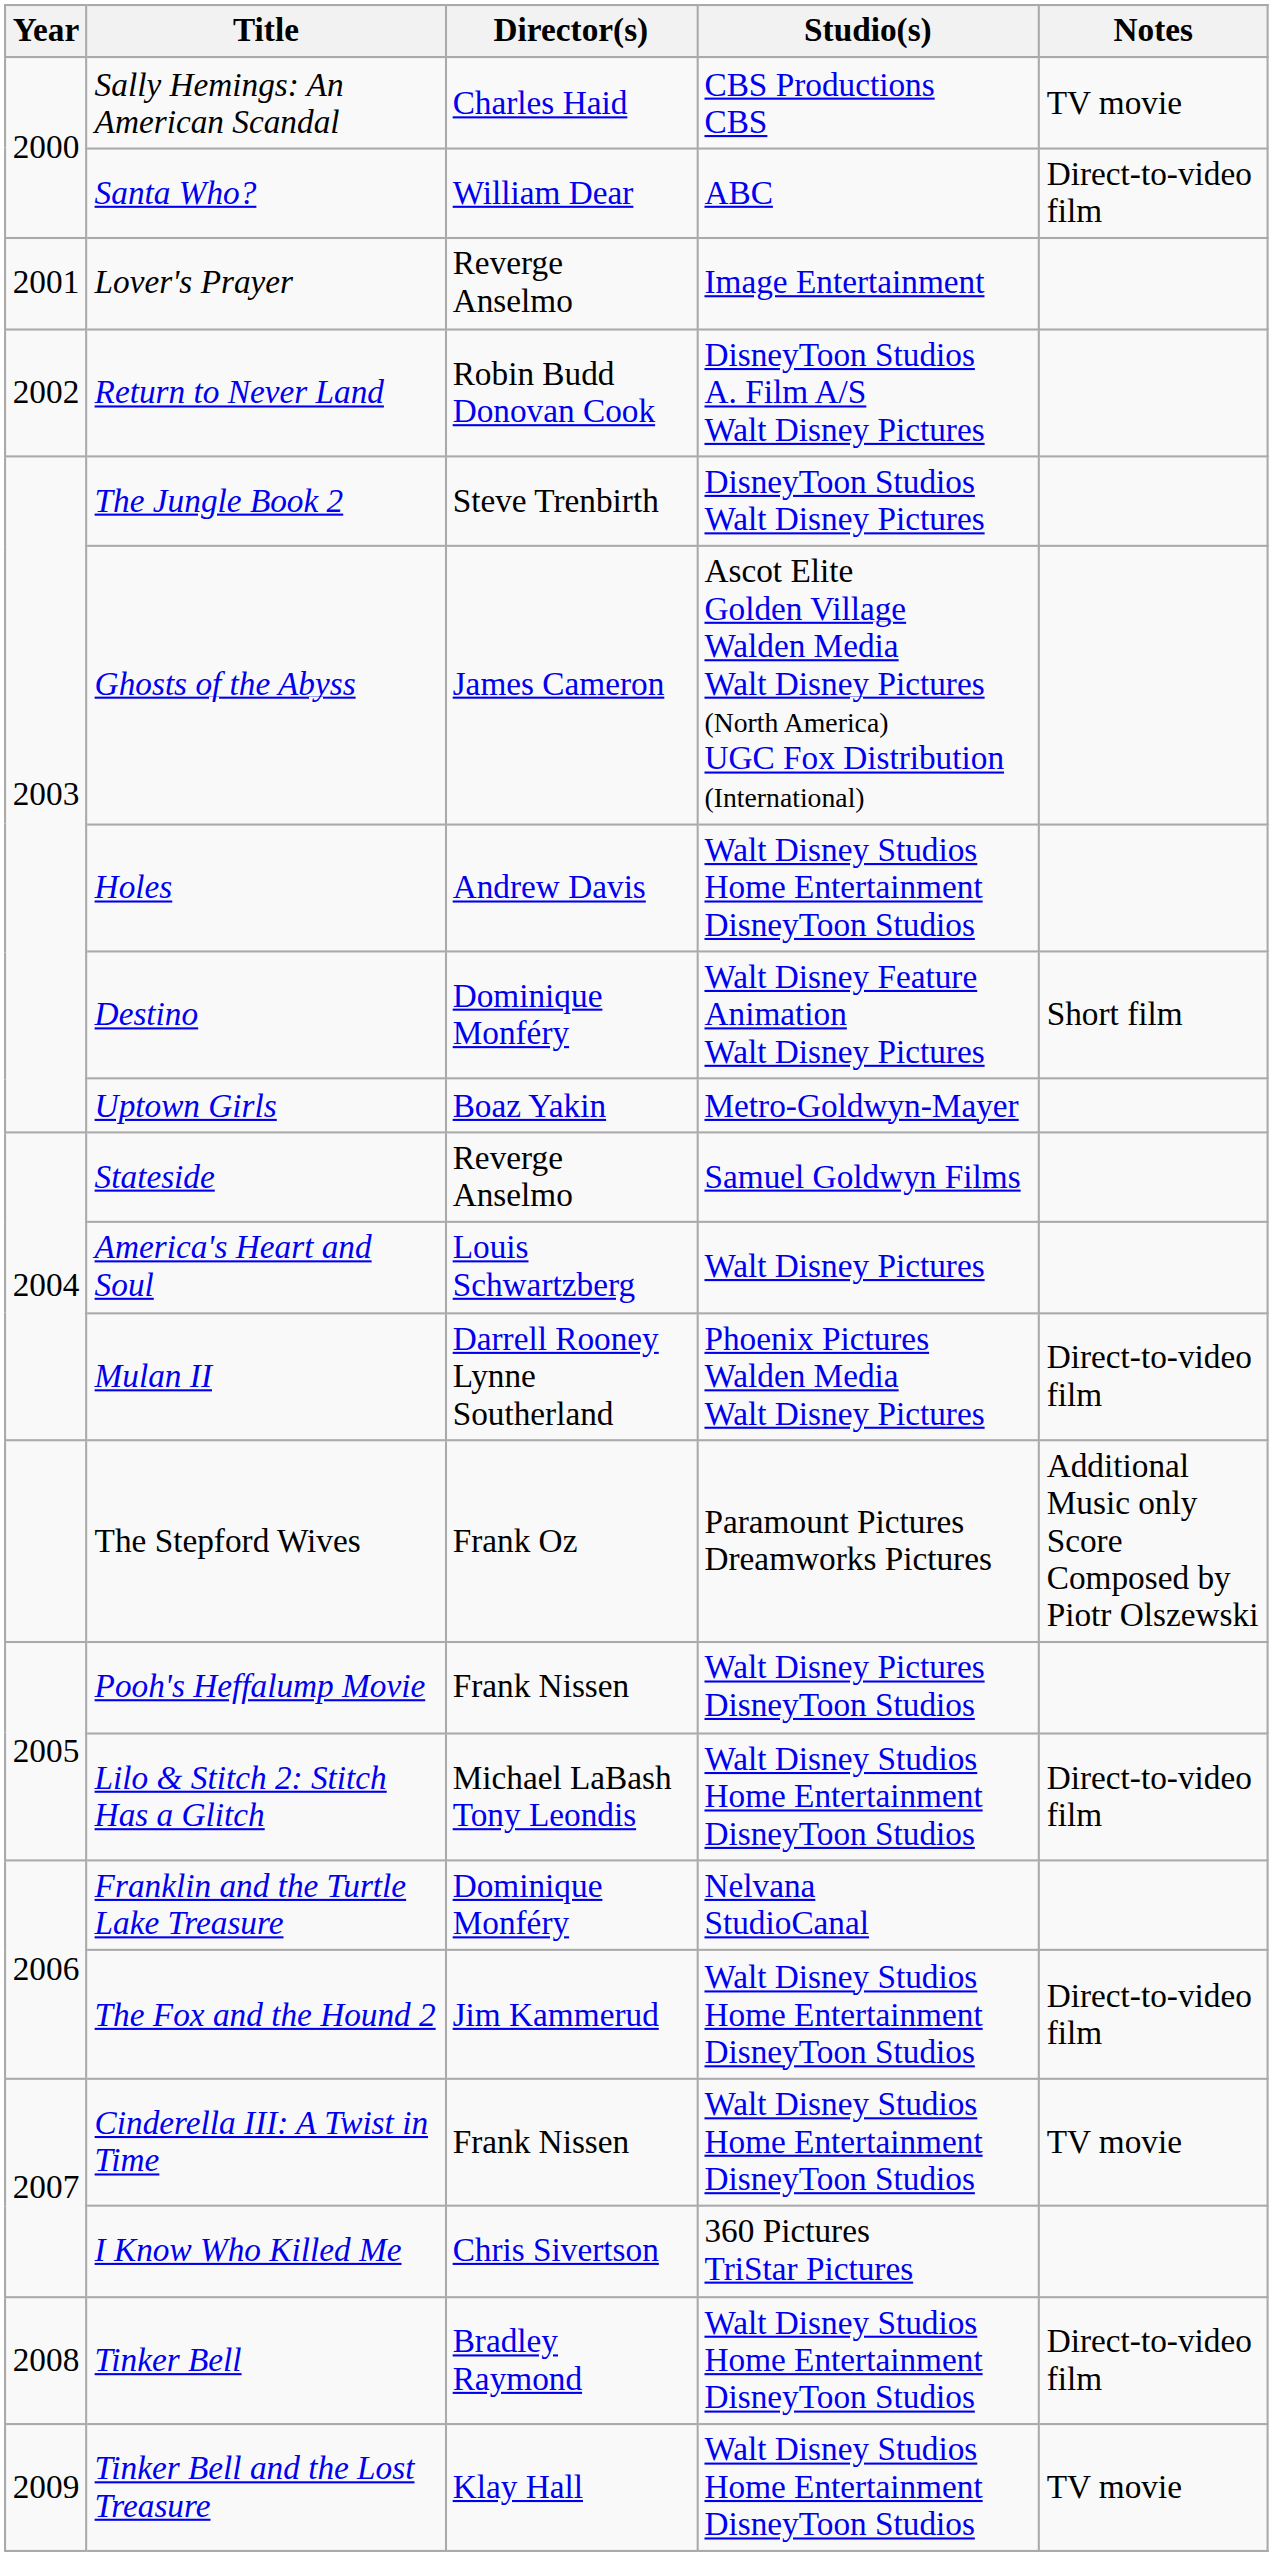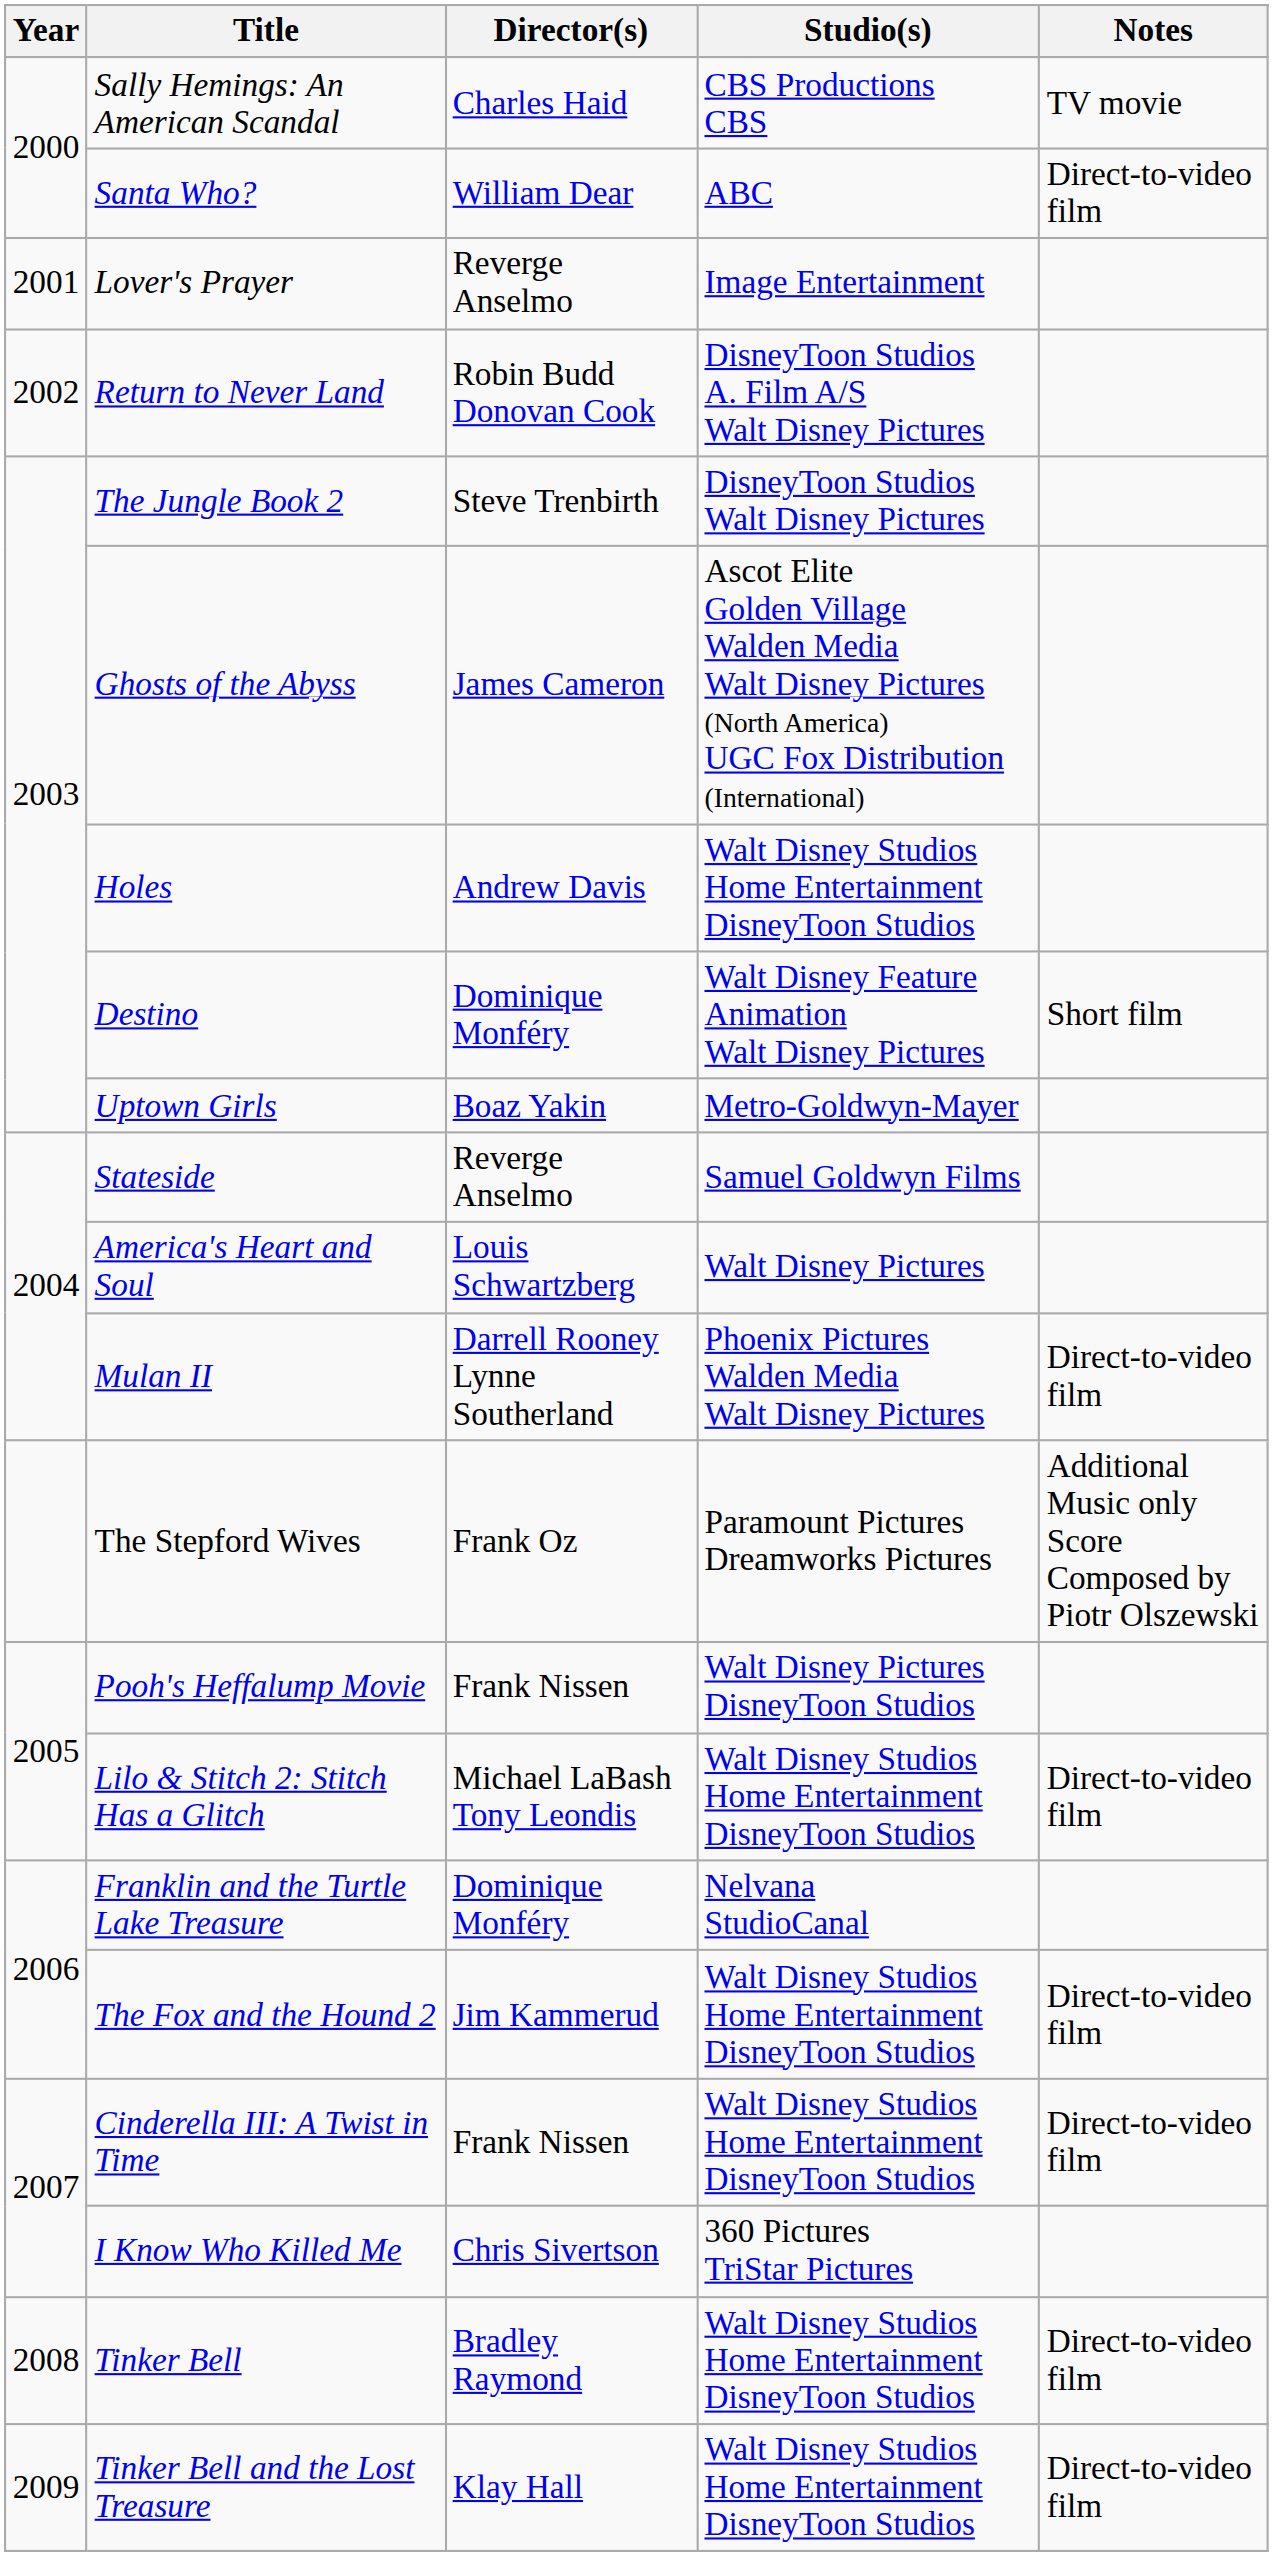Cinderella III: A Twist in Time | Notes: TV movie -> Direct-to-video film
Tinker Bell and the Lost Treasure | Notes: TV movie -> Direct-to-video film
